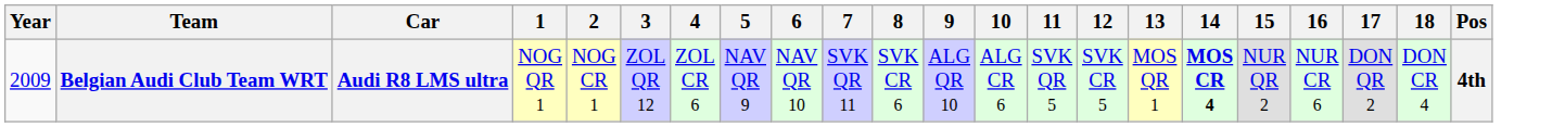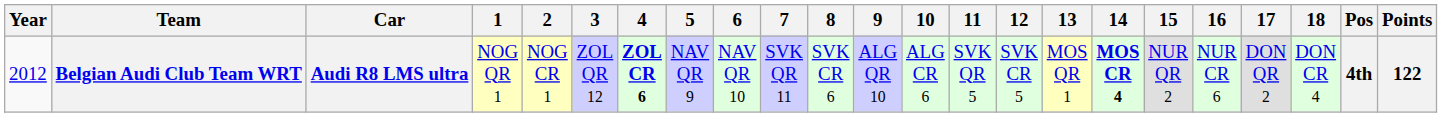+ column: Points | 122
Belgian Audi Club Team WRT | Year: 2009 -> 2012
Belgian Audi Club Team WRT | 4: normal -> bold
